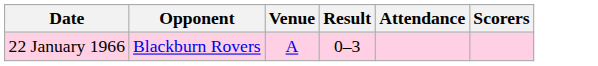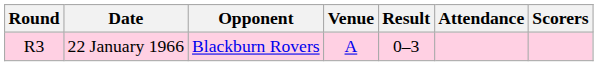+ column: Round | R3
